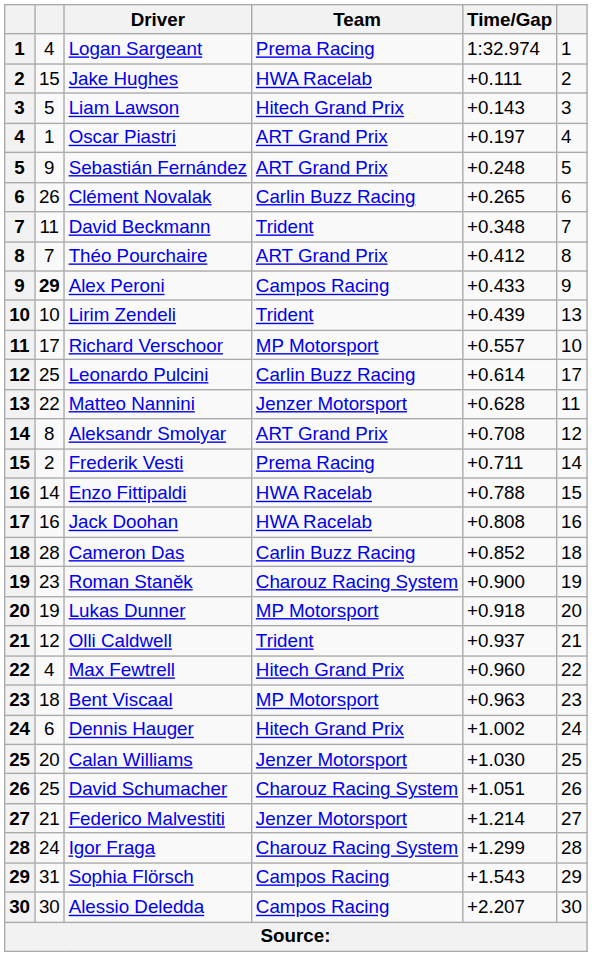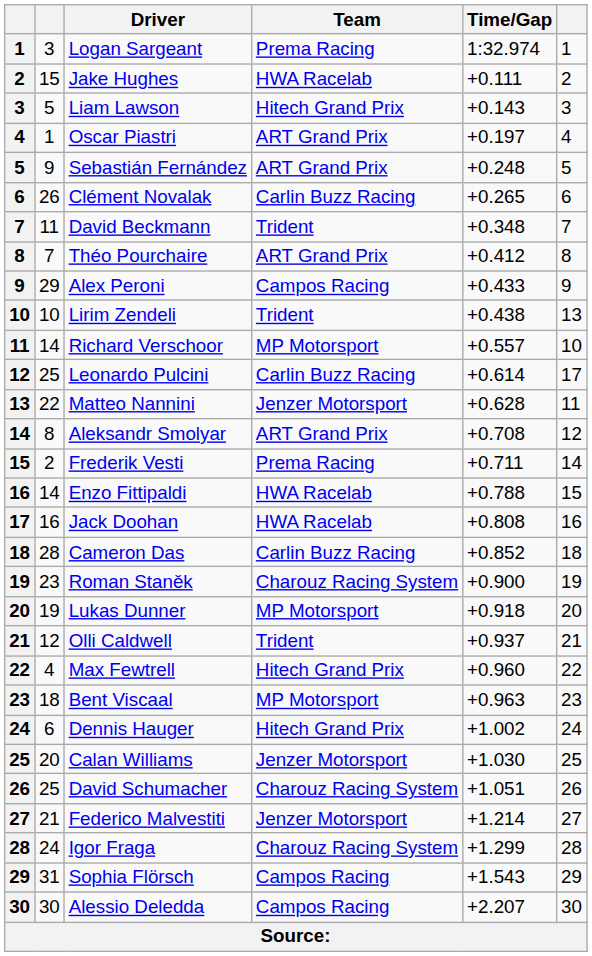Logan Sargeant | column 2: 4 -> 3
Alex Peroni | column 2: bold -> normal
Lirim Zendeli | Time/Gap: +0.439 -> +0.438
Richard Verschoor | column 2: 17 -> 14
